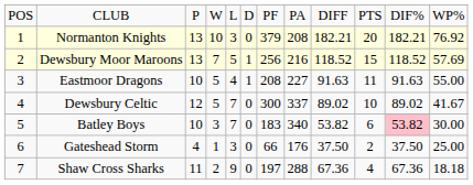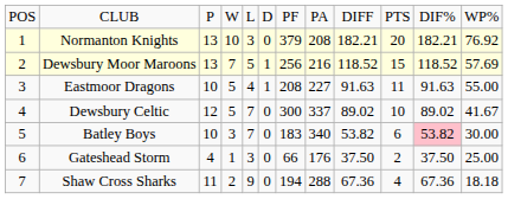Shaw Cross Sharks | column 7: 197 -> 194
